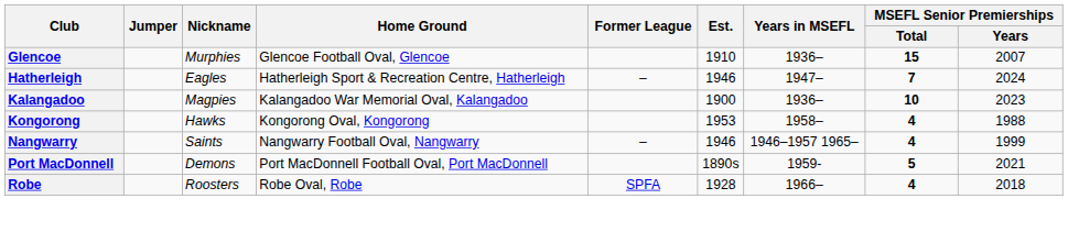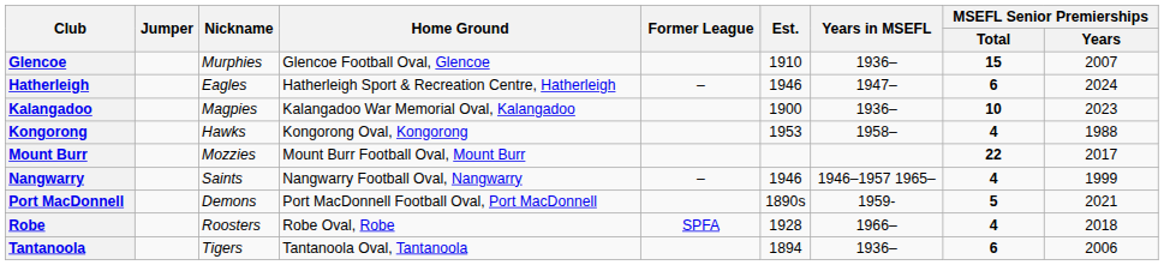Hatherleigh | MSEFL Senior Premierships / Total: 7 -> 6
+ row: Mount Burr | Mozzies | Mount Burr Football Oval, Mount Burr | 22 | 2017
+ row: Tantanoola | Tigers | Tantanoola Oval, Tantanoola | 1894 | 1936– | 6 | 2006
